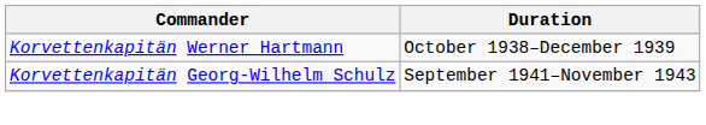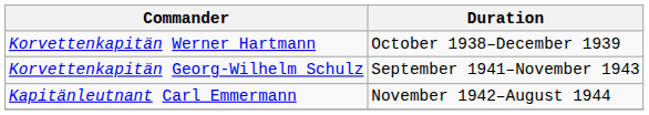+ row: Kapitänleutnant Carl Emmermann | November 1942–August 1944
